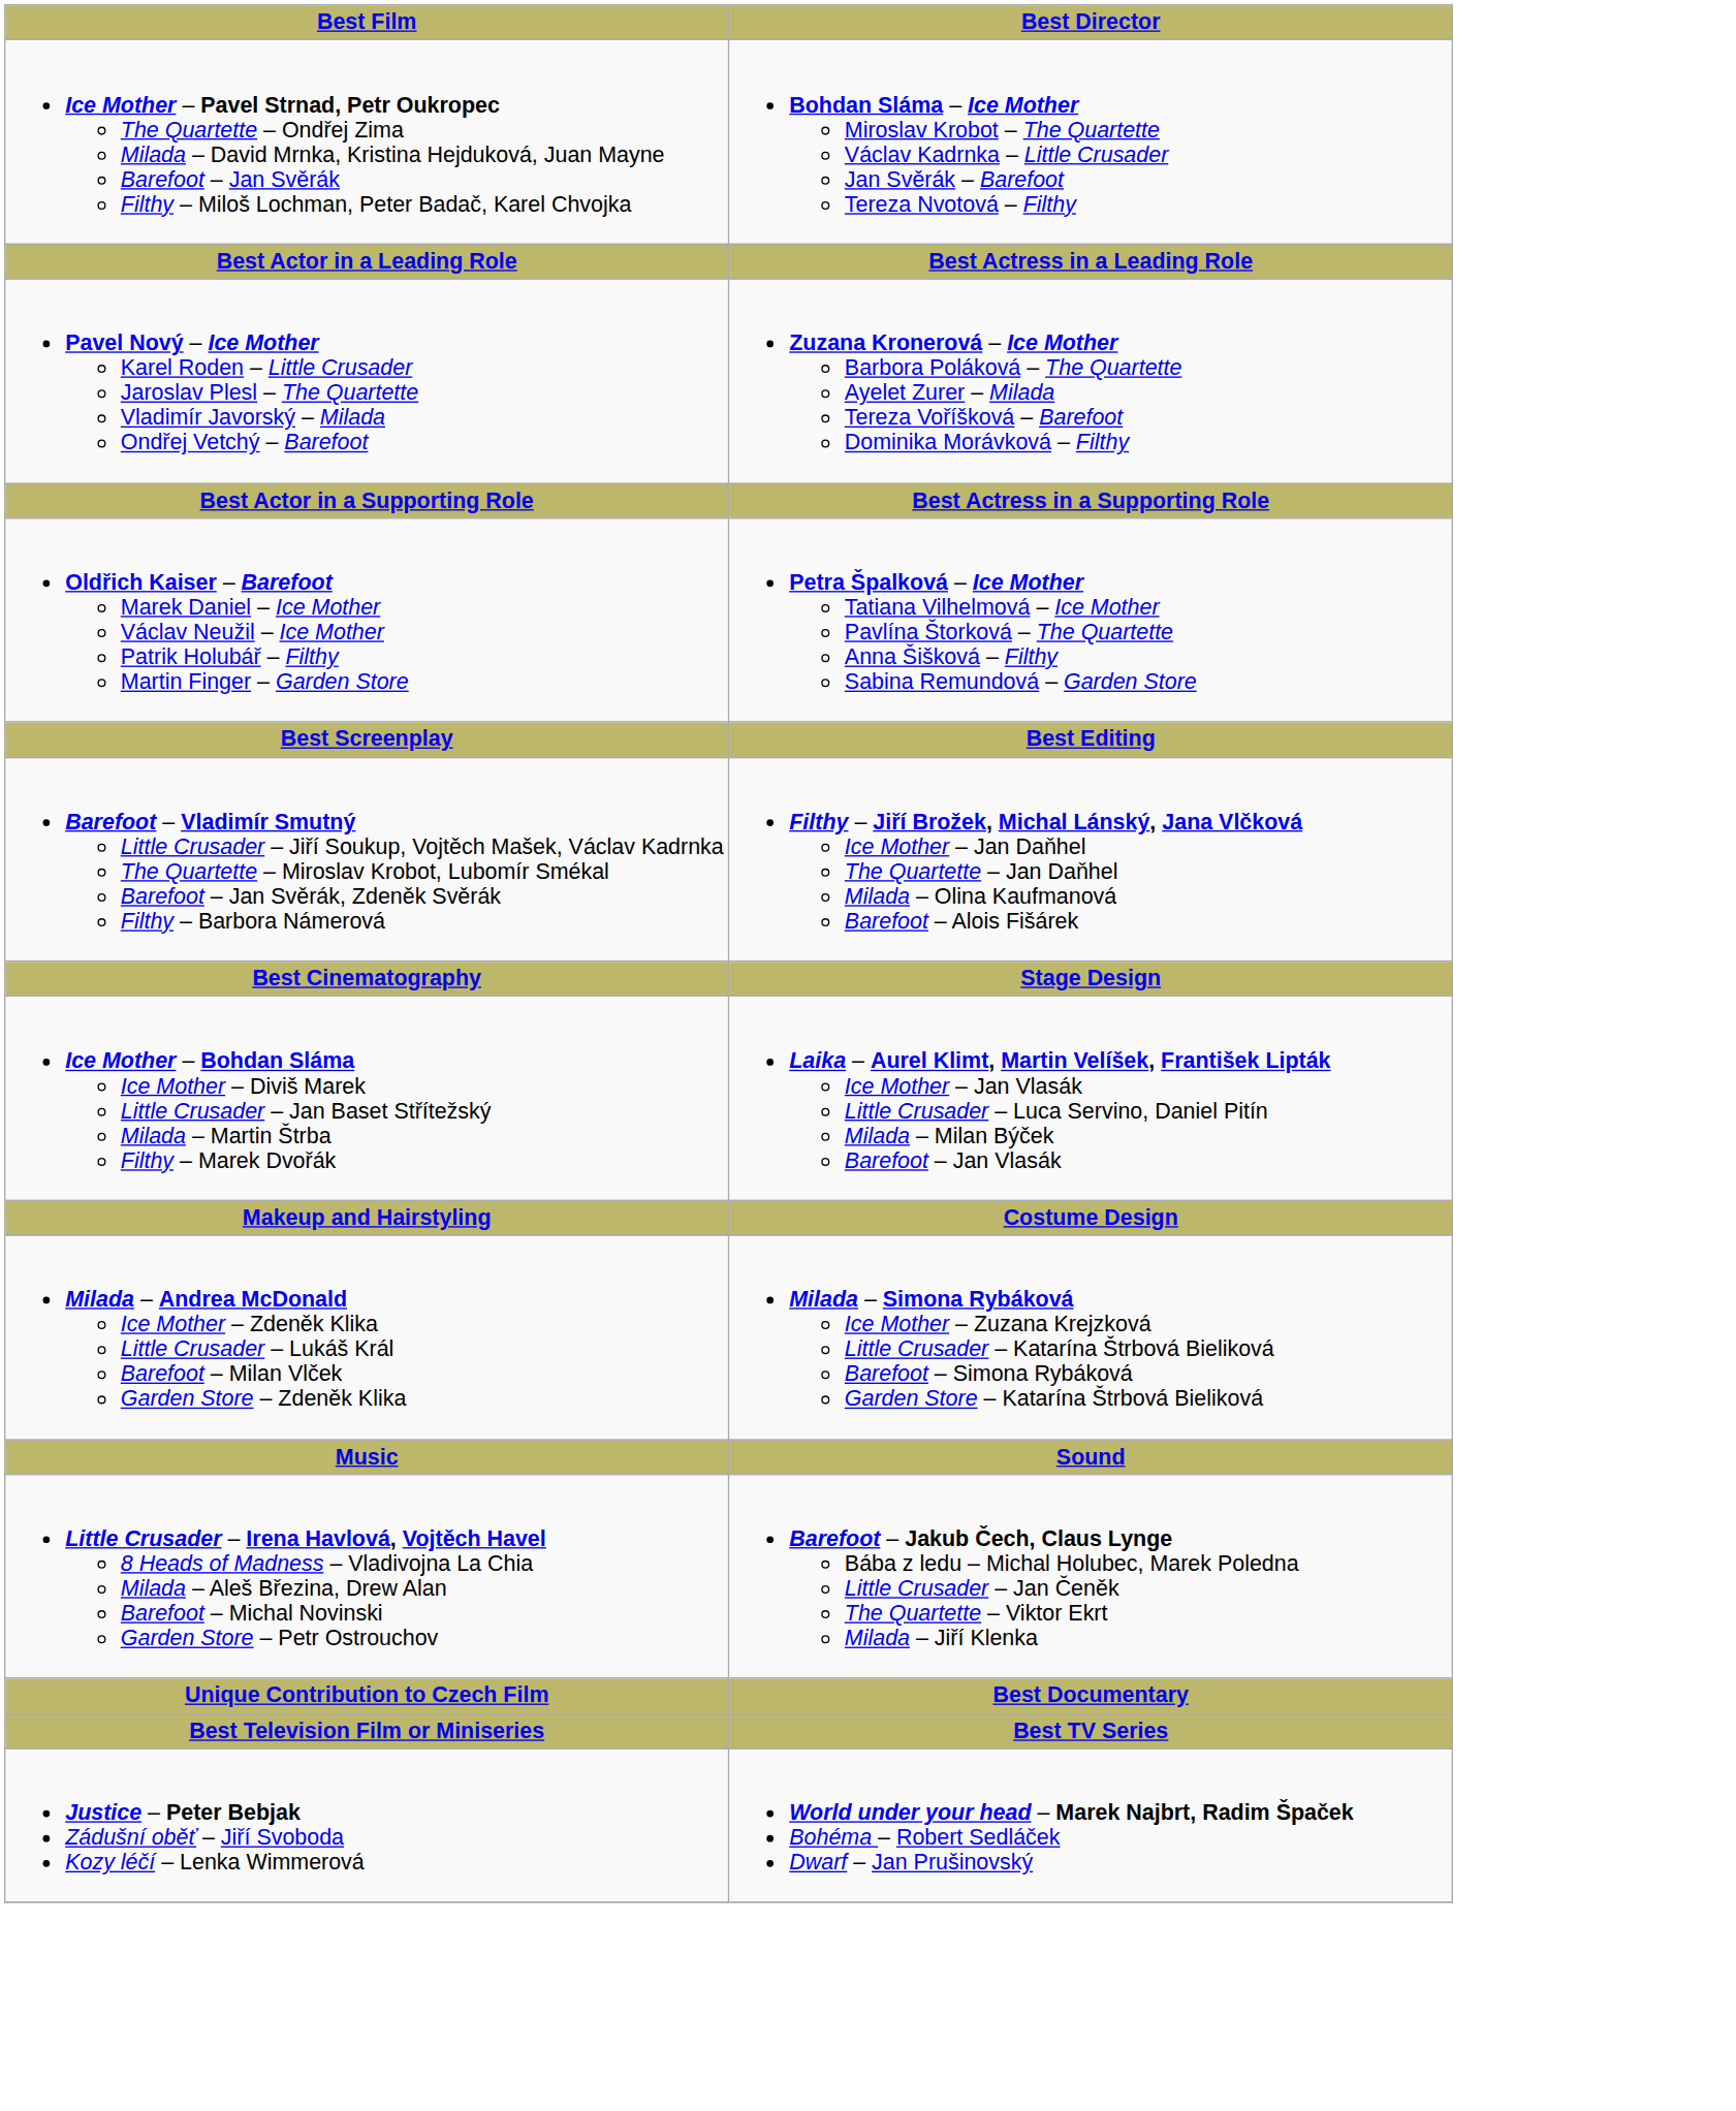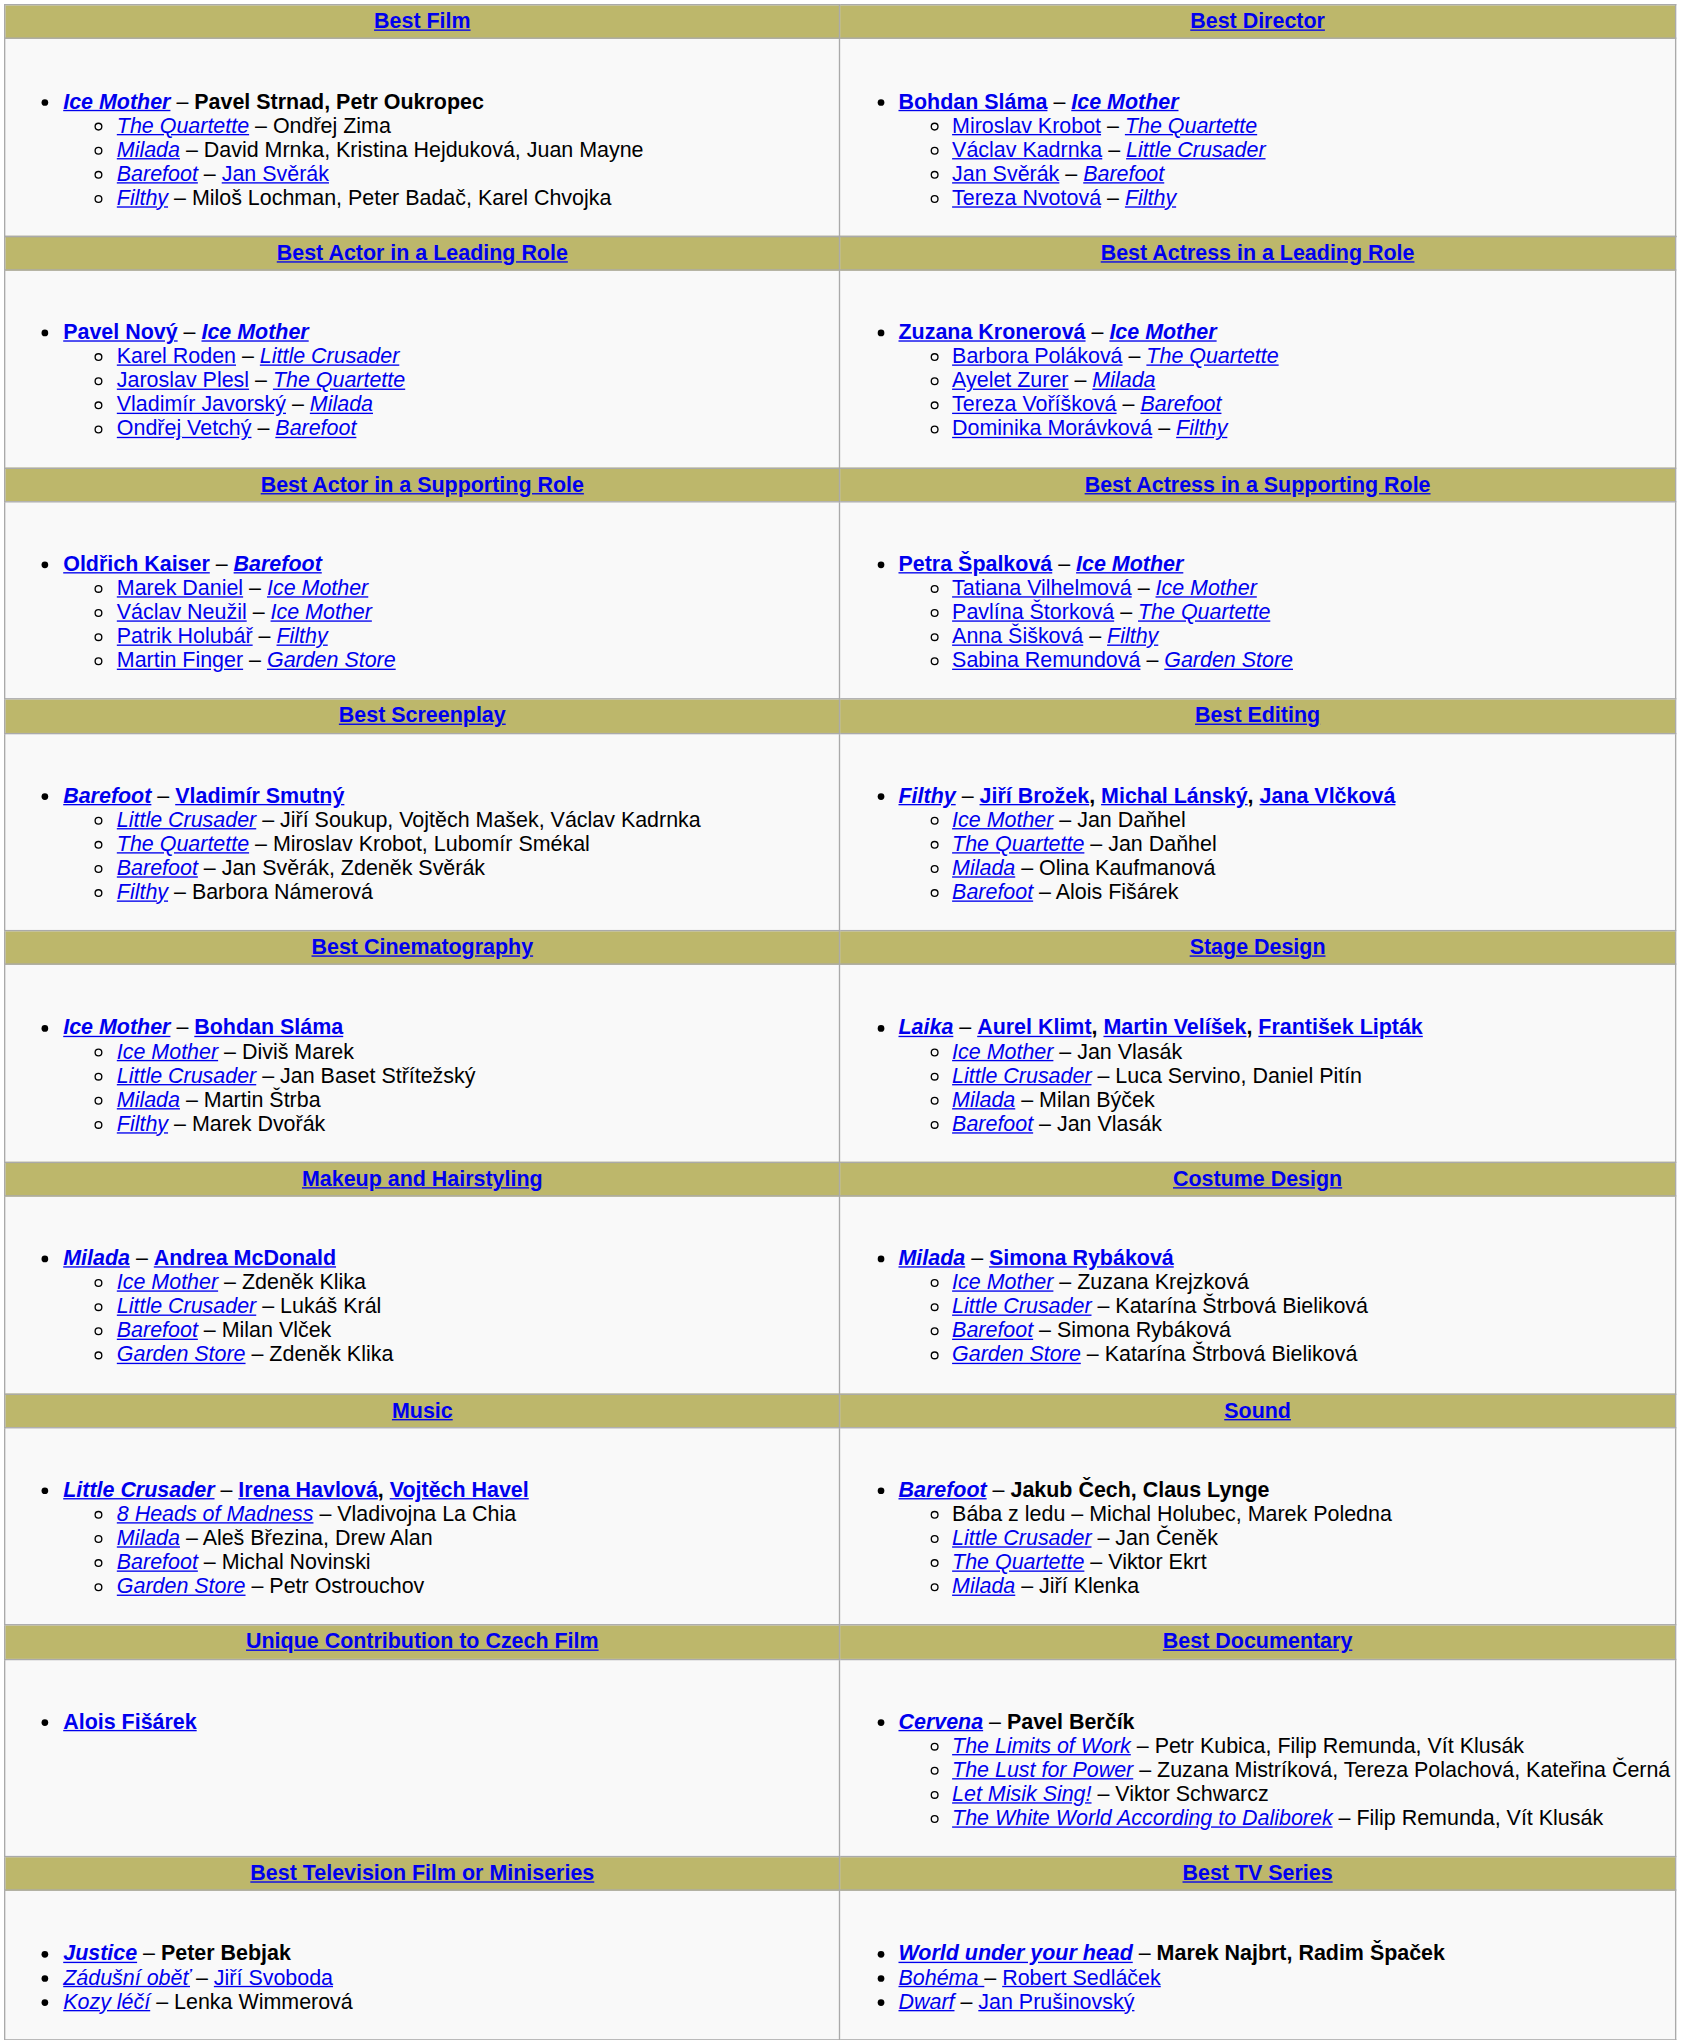+ row: Alois Fišárek | Cervena – Pavel Berčík The Limits of Work – Petr Kubica, Filip Remunda, Vít Klusák The Lust for Power – Zuzana Mistríková, Tereza Polachová, Kateřina Černá Let Misik Sing! – Viktor Schwarcz The White World According to Daliborek – Filip Remunda, Vít Klusák
